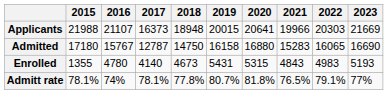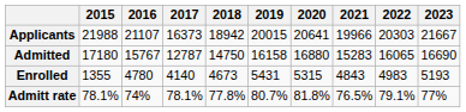Applicants | 2018: 18948 -> 18942
Applicants | 2023: 21669 -> 21667
